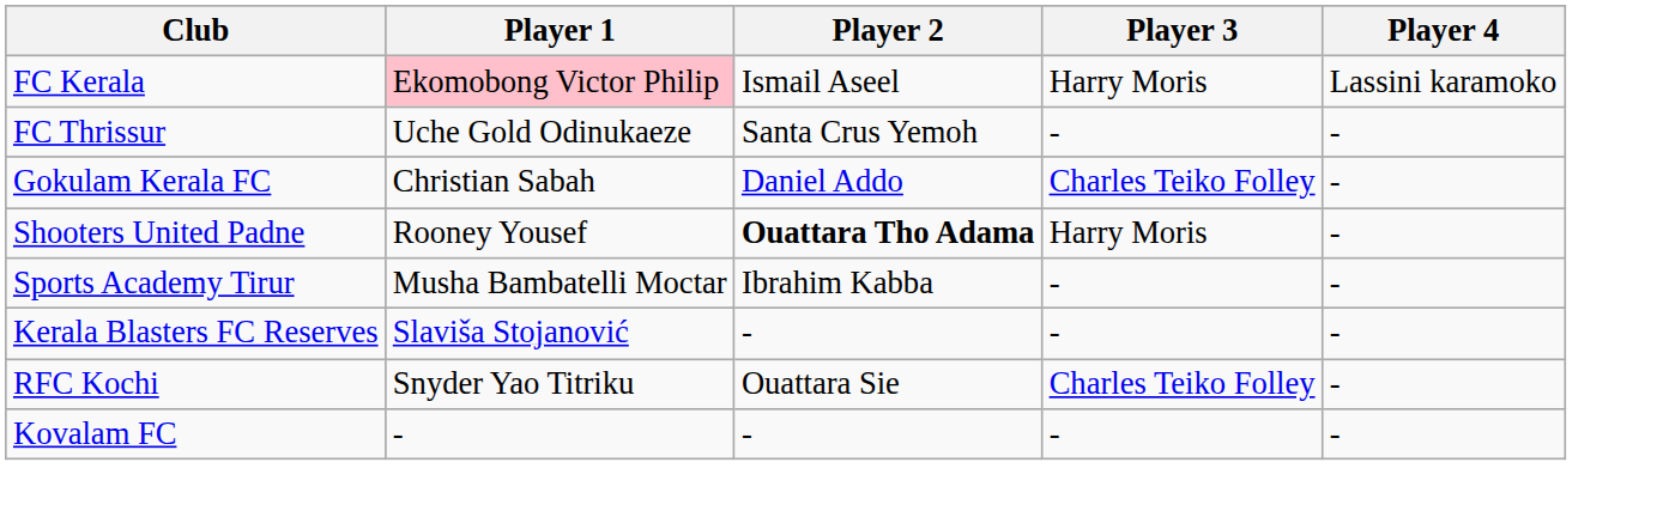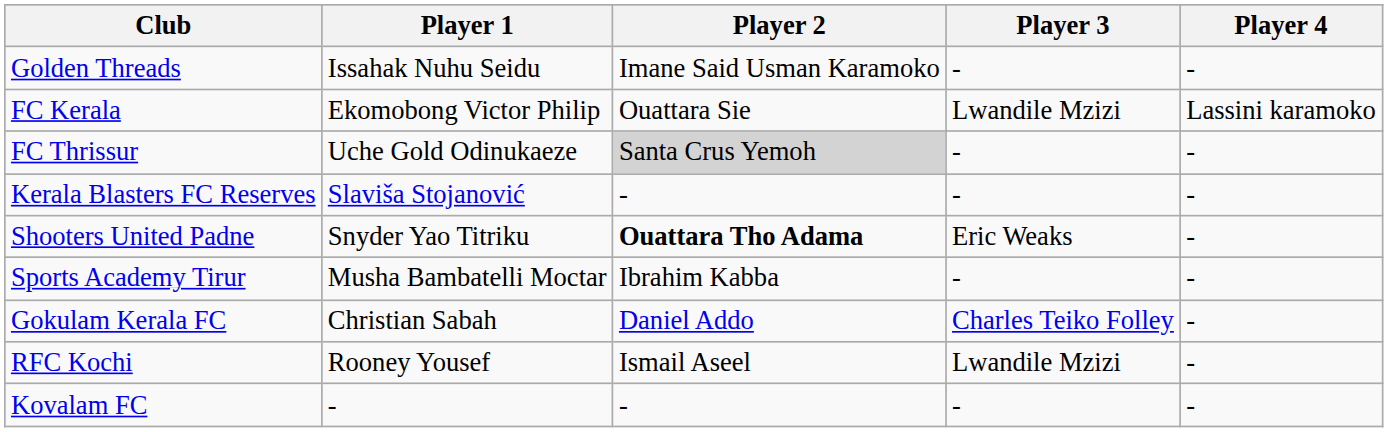+ row: Golden Threads | Issahak Nuhu Seidu | Imane Said Usman Karamoko | - | -
FC Kerala | Player 1: pink background -> no background
FC Kerala | Player 2: Ismail Aseel -> Ouattara Sie
FC Kerala | Player 3: Harry Moris -> Lwandile Mzizi
FC Thrissur | Player 2: no background -> lightgrey background
rows swapped: Gokulam Kerala FC <-> Kerala Blasters FC Reserves
Shooters United Padne | Player 1: Rooney Yousef -> Snyder Yao Titriku
Shooters United Padne | Player 3: Harry Moris -> Eric Weaks
RFC Kochi | Player 1: Snyder Yao Titriku -> Rooney Yousef
RFC Kochi | Player 2: Ouattara Sie -> Ismail Aseel
RFC Kochi | Player 3: Charles Teiko Folley -> Lwandile Mzizi
